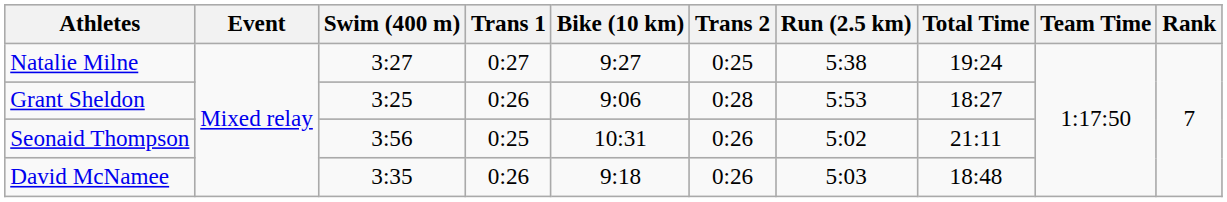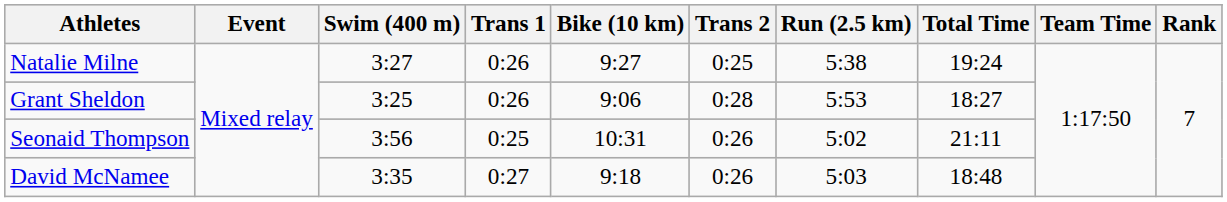Natalie Milne | Trans 1: 0:27 -> 0:26
David McNamee | Trans 1: 0:26 -> 0:27
